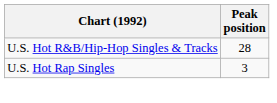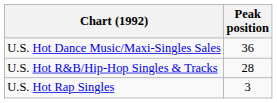+ row: U.S. Hot Dance Music/Maxi-Singles Sales | 36
